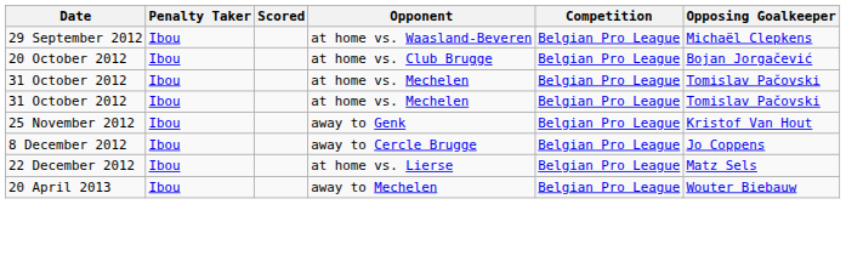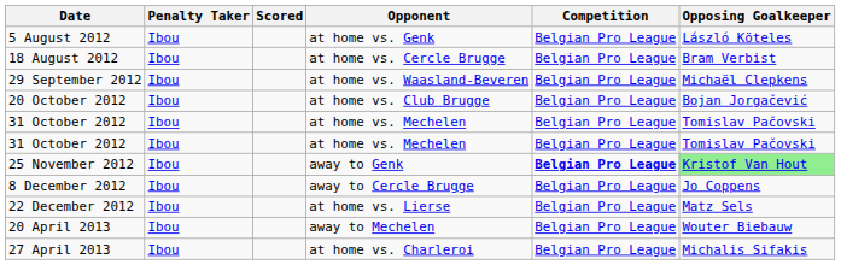+ row: 5 August 2012 | Ibou | at home vs. Genk | Belgian Pro League | László Köteles
+ row: 18 August 2012 | Ibou | at home vs. Cercle Brugge | Belgian Pro League | Bram Verbist
25 November 2012 | Competition: normal -> bold
25 November 2012 | Opposing Goalkeeper: no background -> lightgreen background
+ row: 27 April 2013 | Ibou | at home vs. Charleroi | Belgian Pro League | Michalis Sifakis
